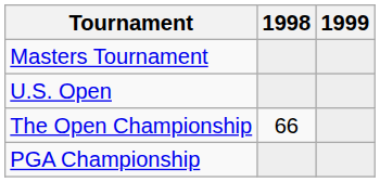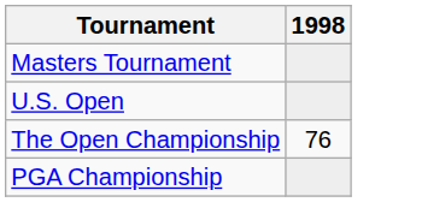- column: 1999
The Open Championship | 1998: 66 -> 76
